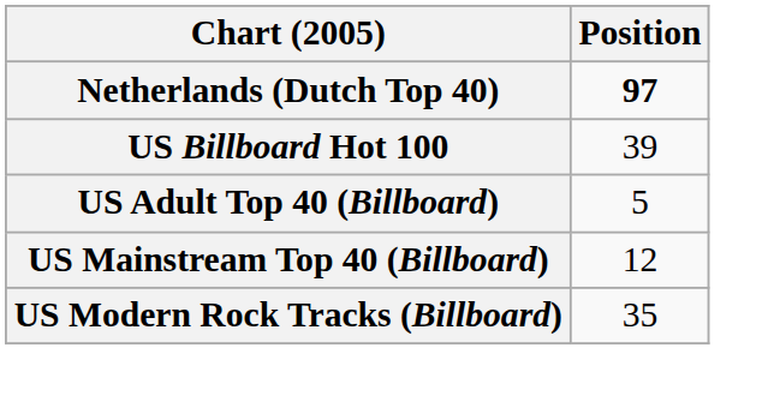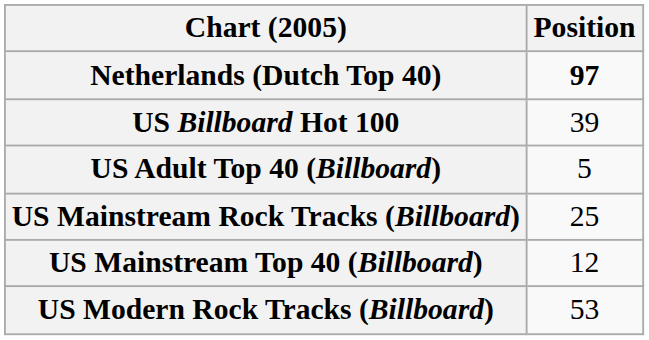+ row: US Mainstream Rock Tracks (Billboard) | 25
US Modern Rock Tracks (Billboard) | Position: 35 -> 53
